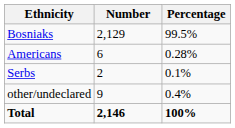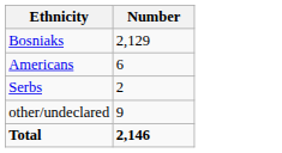- column: Percentage | 99.5% | 0.28% | 0.1% | 0.4% | 100%
